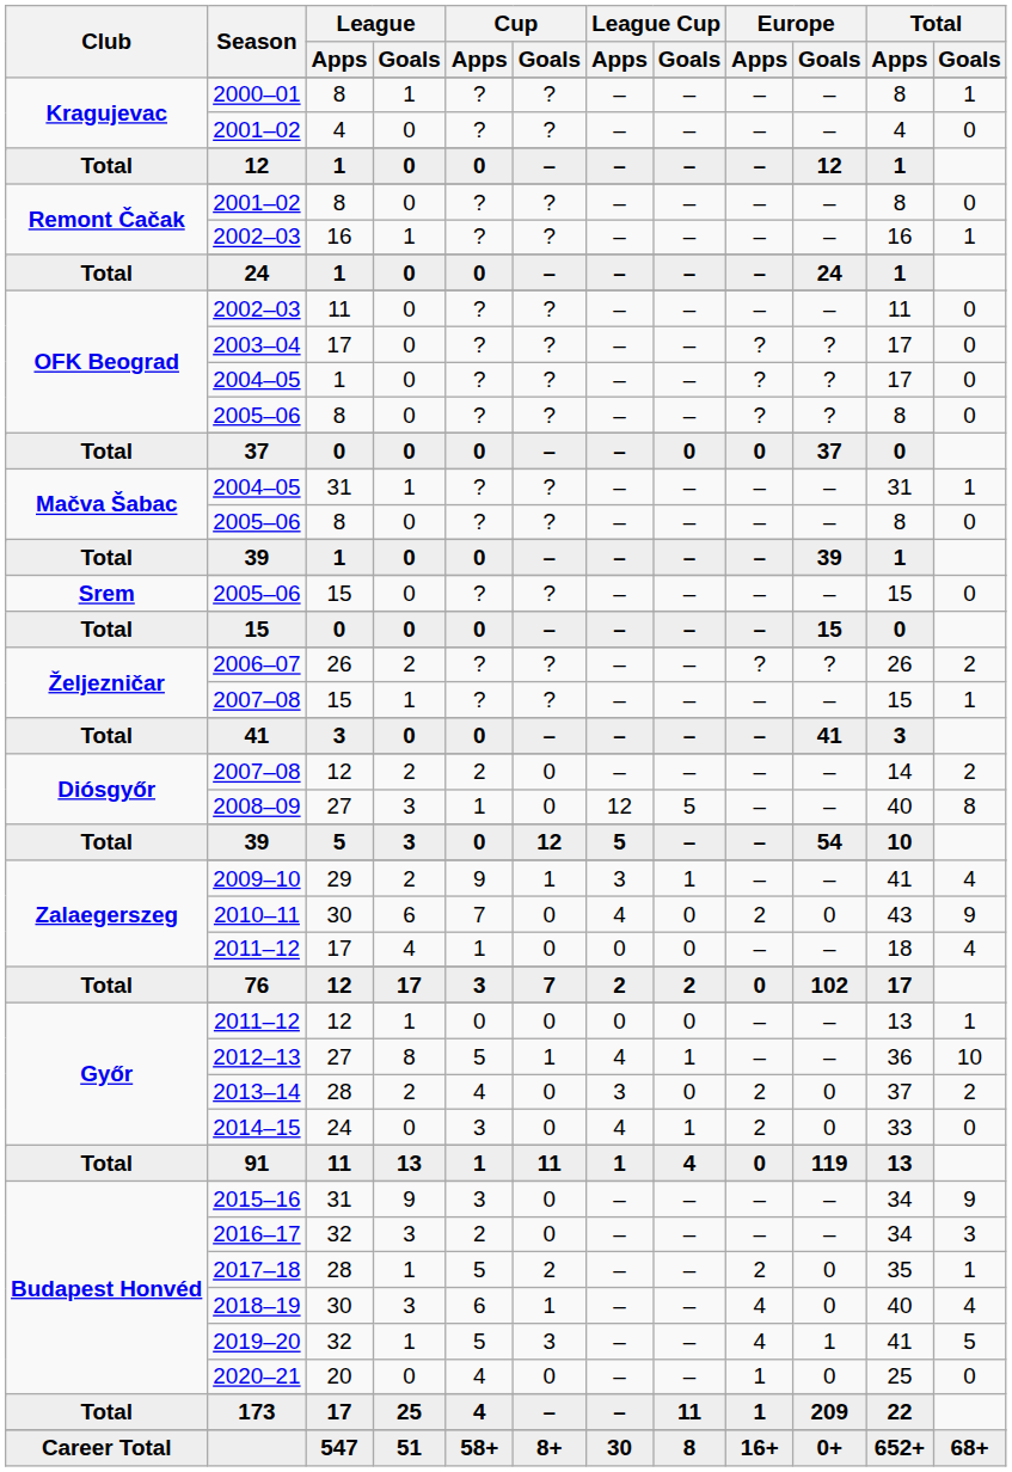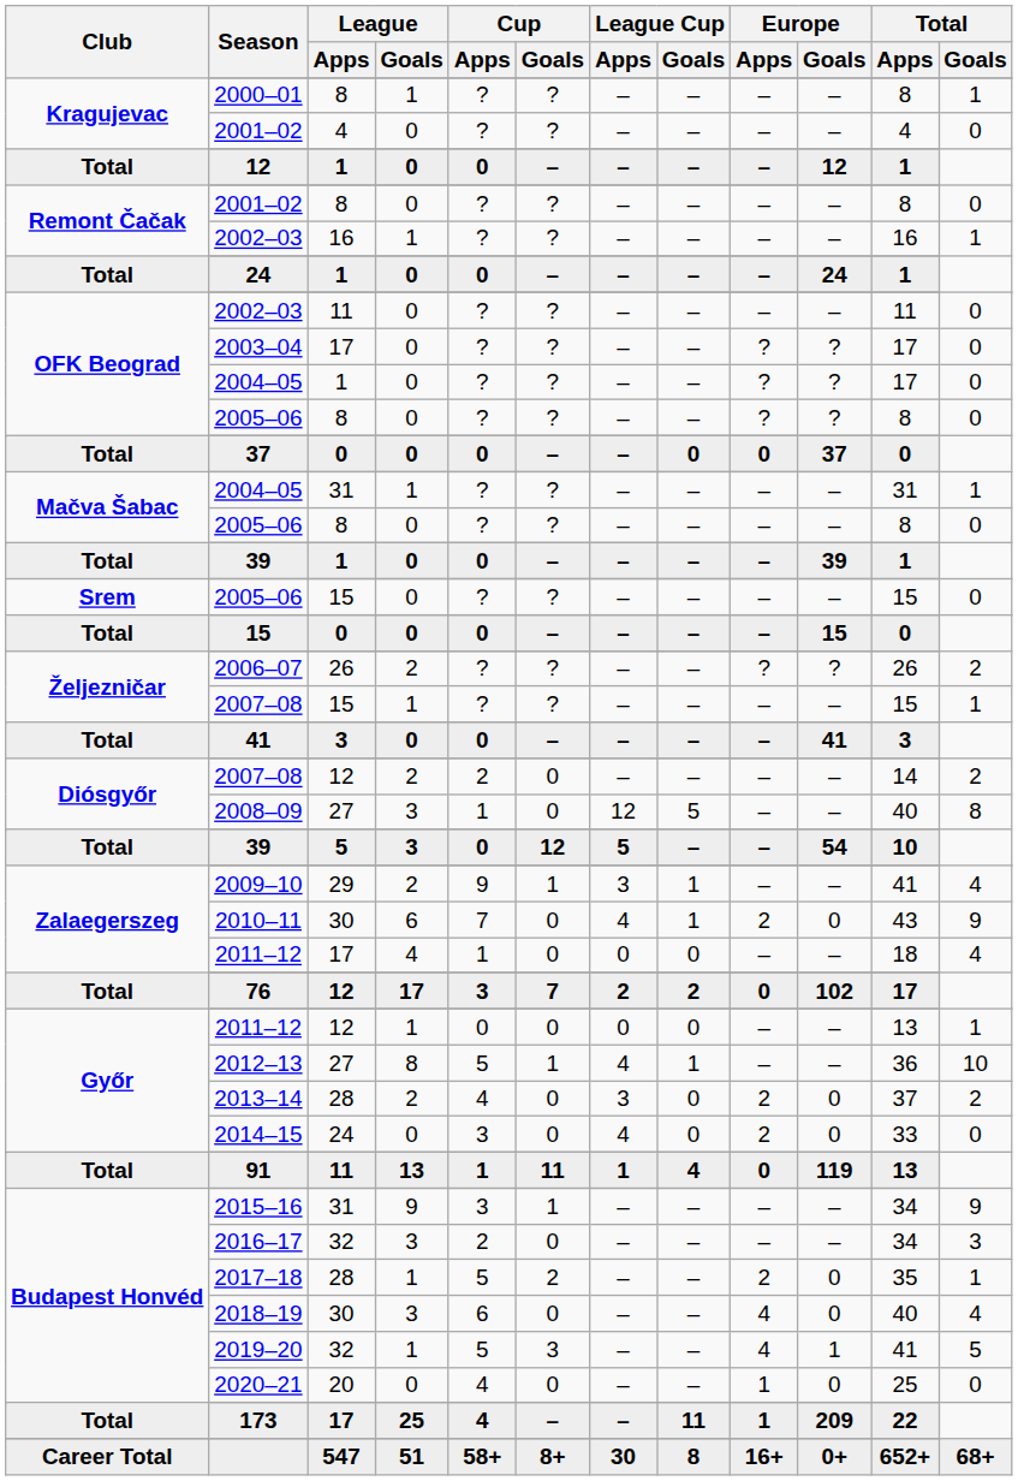2010–11 | League Cup / Goals: 0 -> 1
2014–15 | League Cup / Goals: 1 -> 0
2015–16 | Cup / Goals: 0 -> 1
2018–19 | Cup / Goals: 1 -> 0
